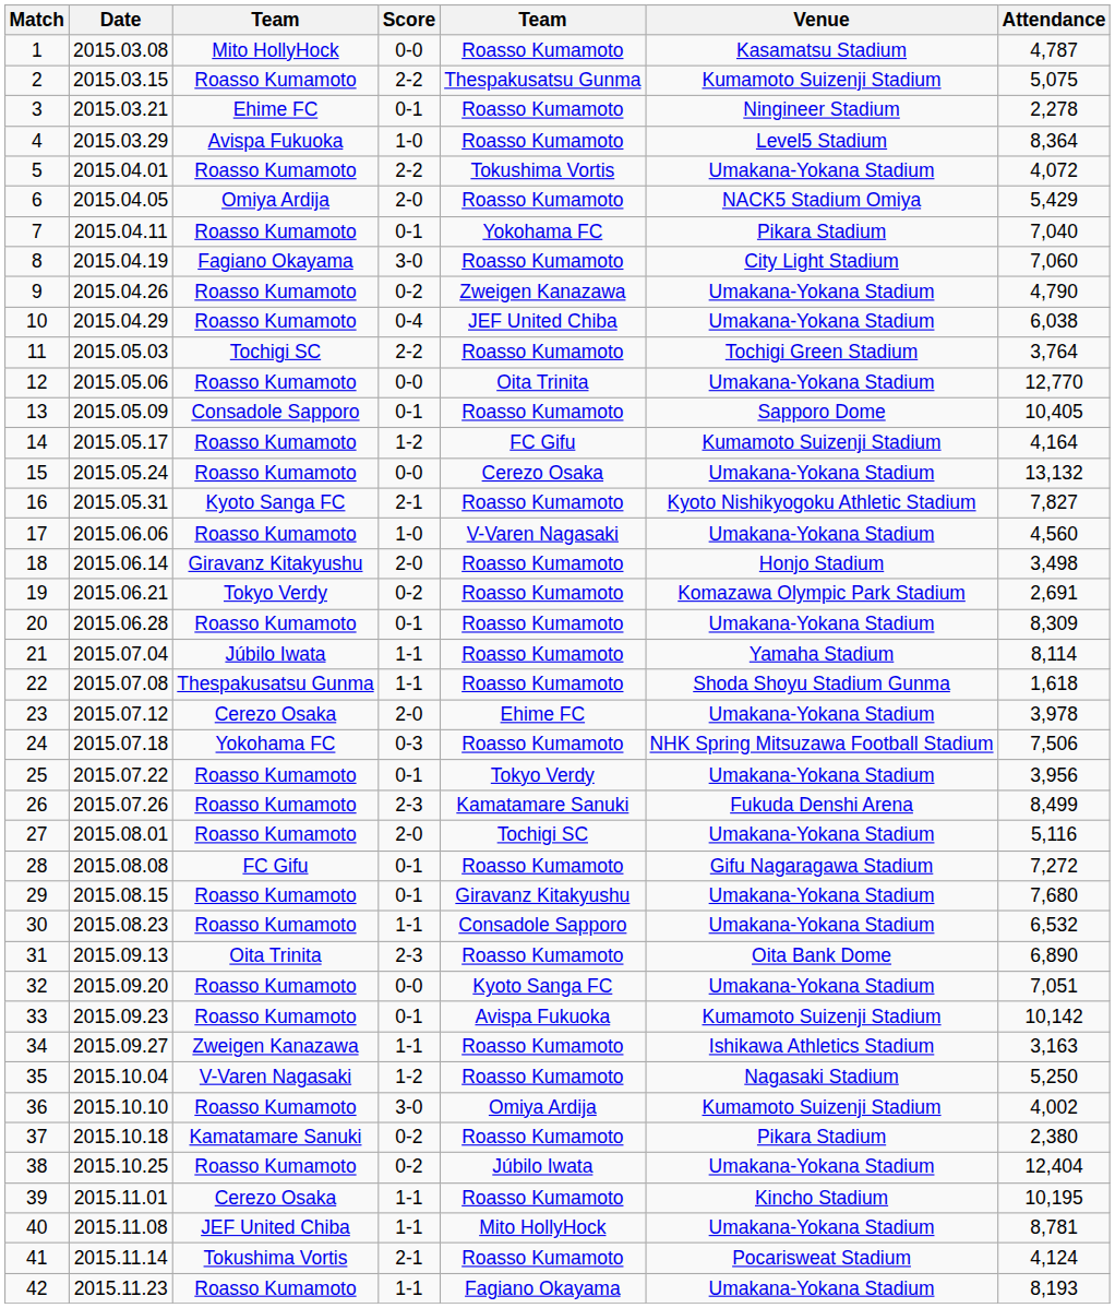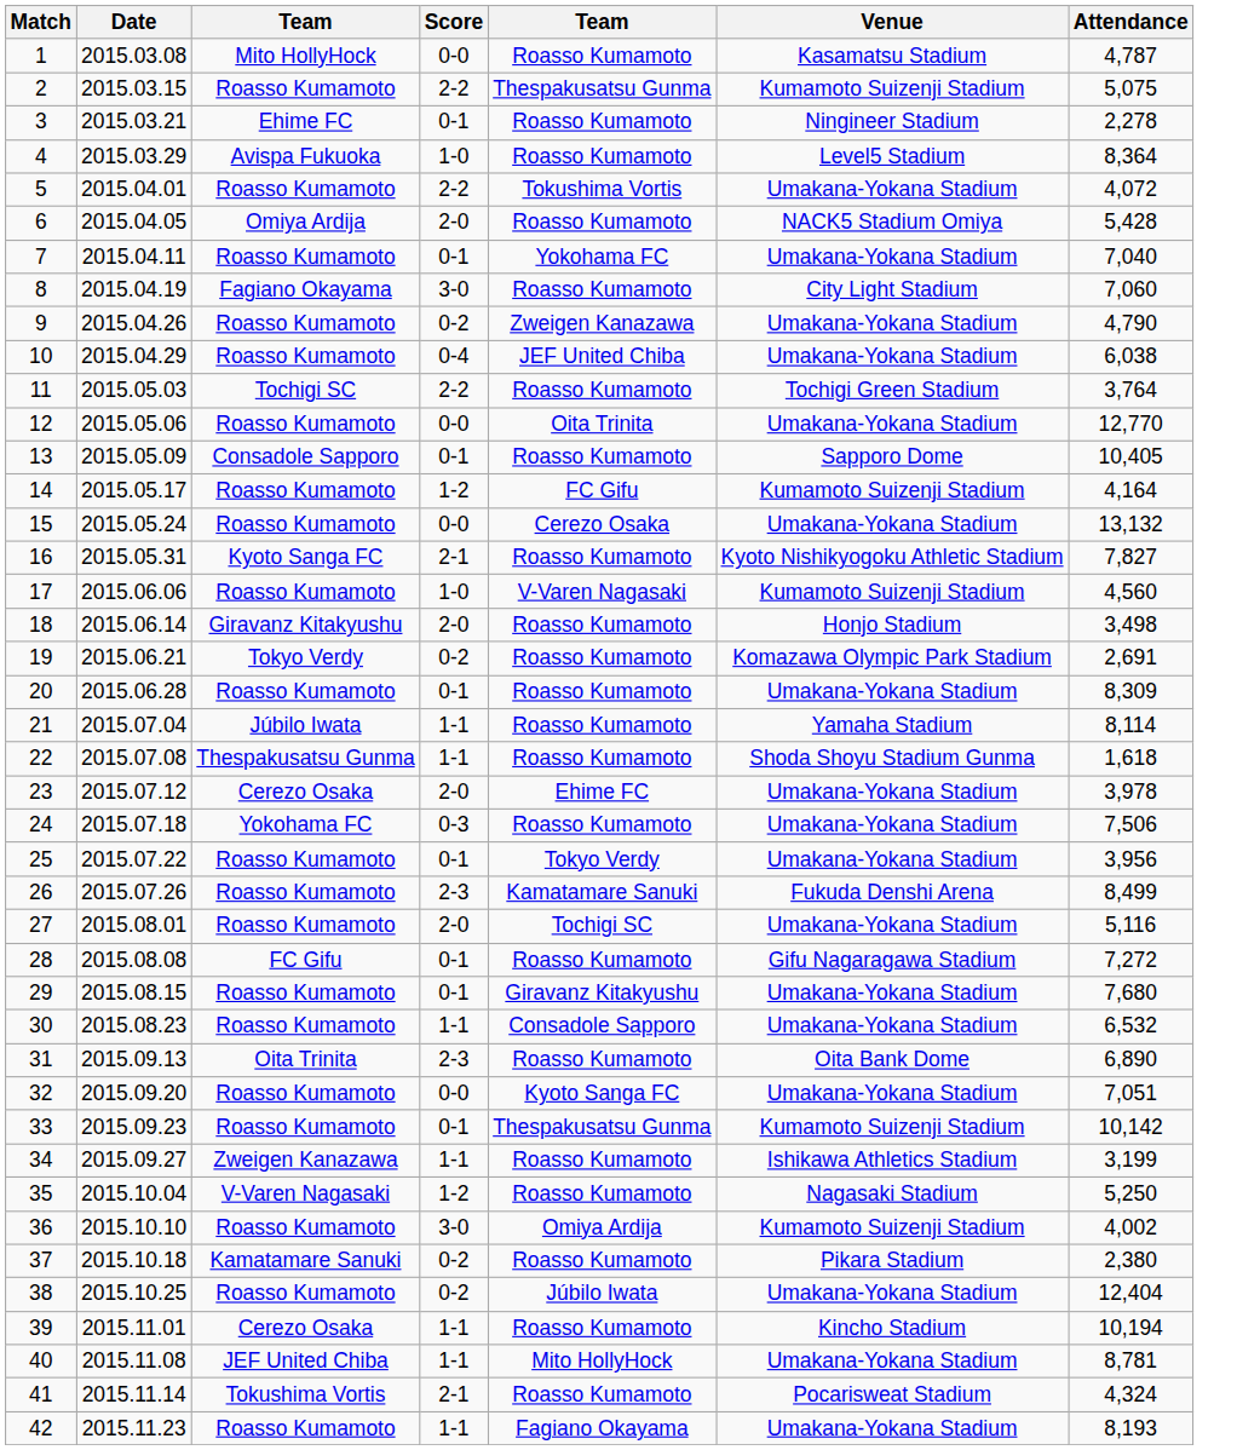6 | Attendance: 5,429 -> 5,428
7 | Venue: Pikara Stadium -> Umakana-Yokana Stadium
17 | Venue: Umakana-Yokana Stadium -> Kumamoto Suizenji Stadium
24 | Venue: NHK Spring Mitsuzawa Football Stadium -> Umakana-Yokana Stadium
33 | column 5: Avispa Fukuoka -> Thespakusatsu Gunma
34 | Attendance: 3,163 -> 3,199
39 | Attendance: 10,195 -> 10,194
41 | Attendance: 4,124 -> 4,324
